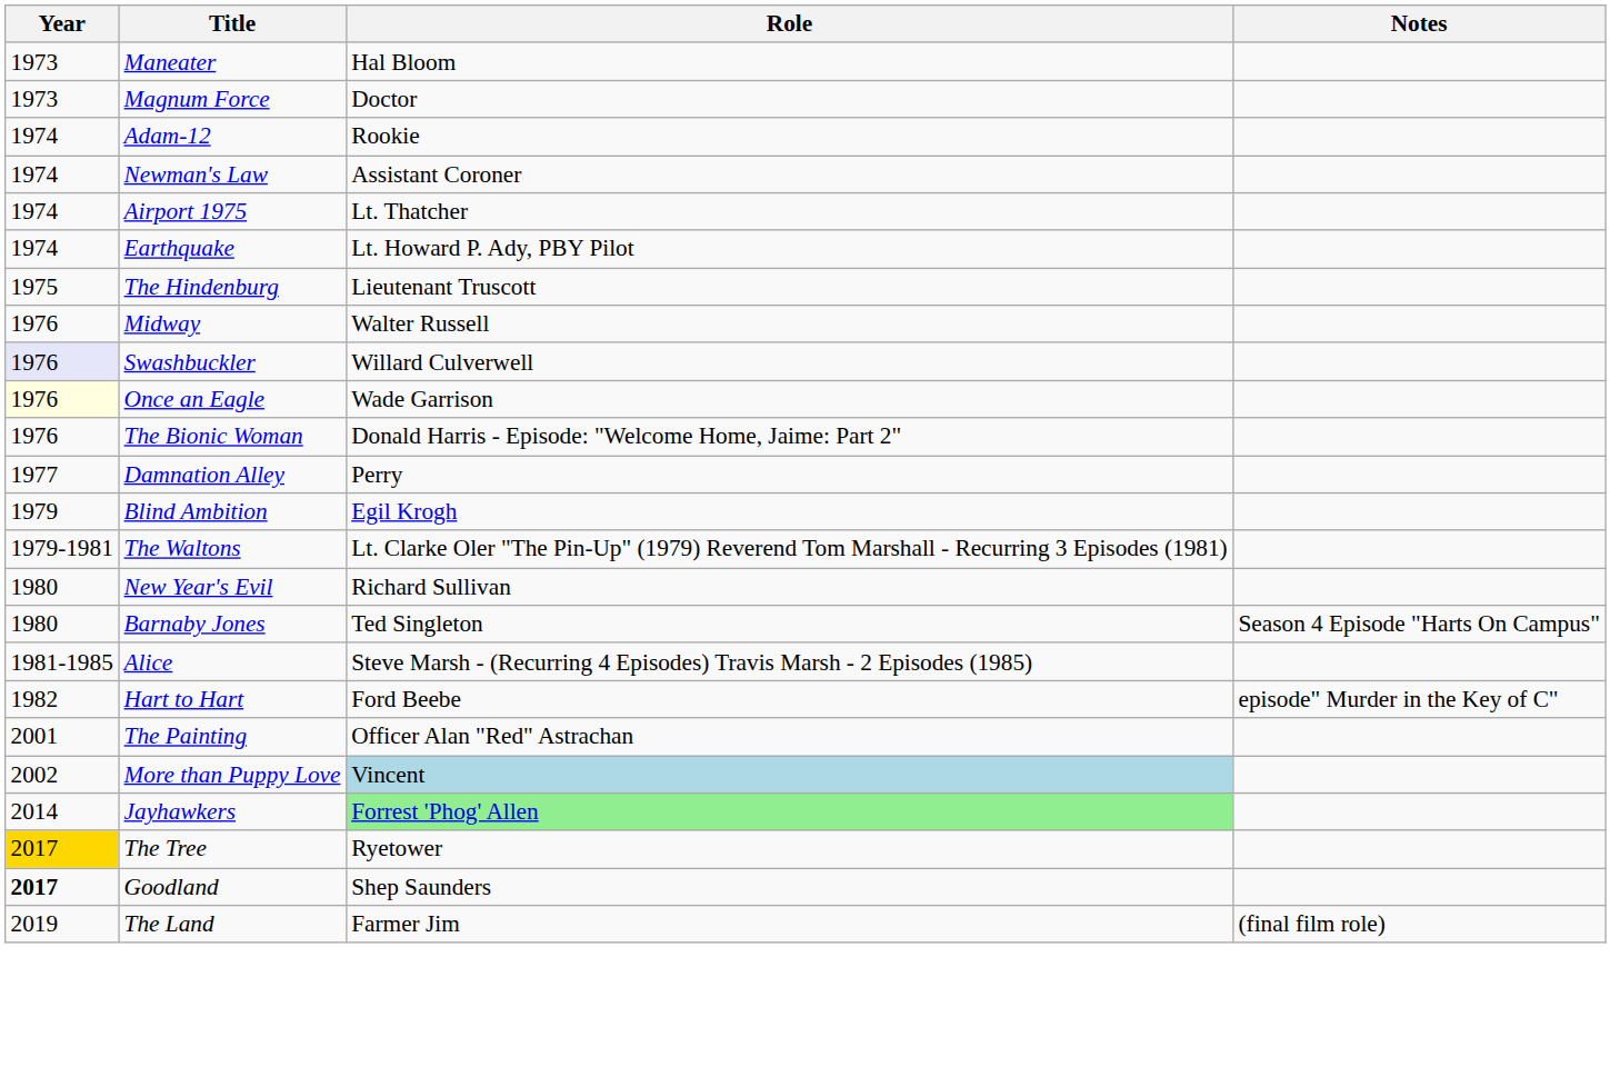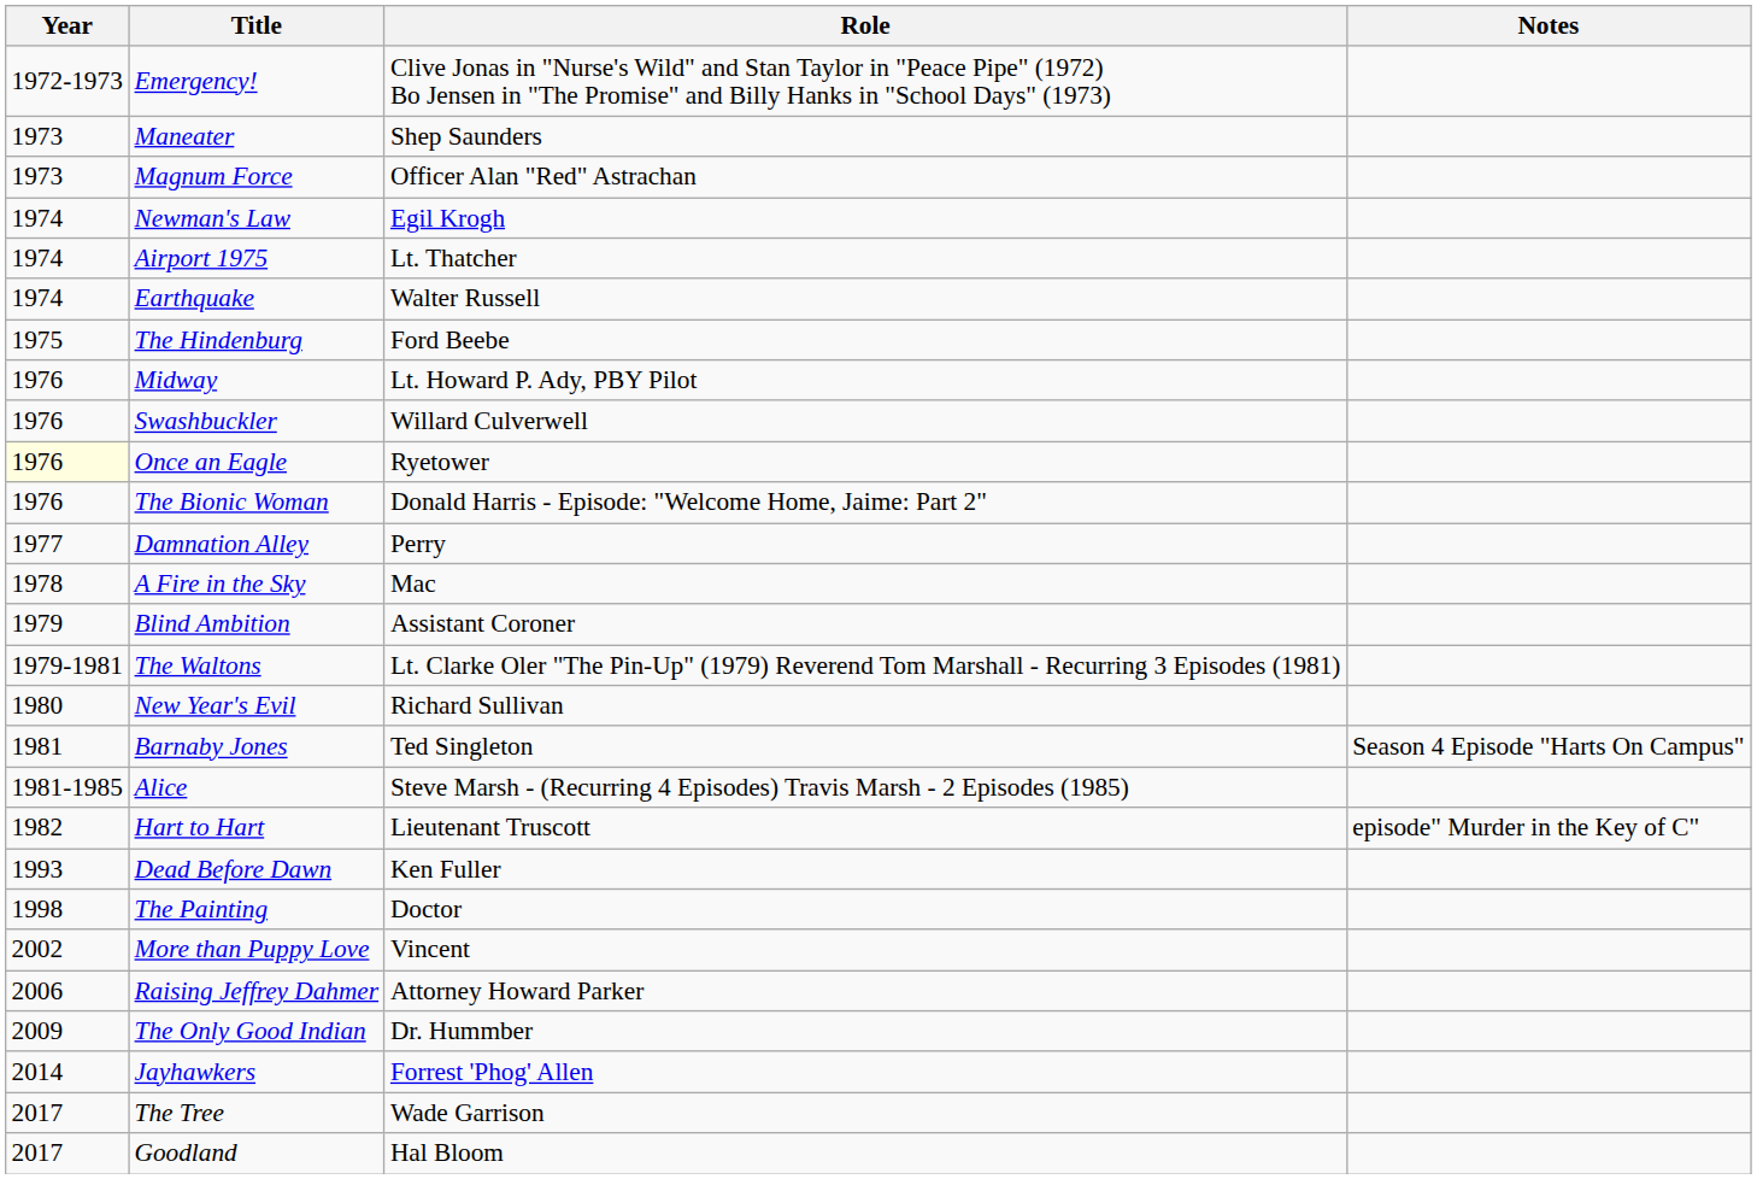+ row: 1972-1973 | Emergency! | Clive Jonas in "Nurse's Wild" and Stan Taylor in "Peace Pipe" (1972) Bo Jensen in "The Promise" and Billy Hanks in "School Days" (1973)
Maneater | Role: Hal Bloom -> Shep Saunders
Magnum Force | Role: Doctor -> Officer Alan "Red" Astrachan
- row: 1974 | Adam-12 | Rookie
Newman's Law | Role: Assistant Coroner -> Egil Krogh
Earthquake | Role: Lt. Howard P. Ady, PBY Pilot -> Walter Russell
The Hindenburg | Role: Lieutenant Truscott -> Ford Beebe
Midway | Role: Walter Russell -> Lt. Howard P. Ady, PBY Pilot
Swashbuckler | Year: lavender background -> no background
Once an Eagle | Role: Wade Garrison -> Ryetower
+ row: 1978 | A Fire in the Sky | Mac
Blind Ambition | Role: Egil Krogh -> Assistant Coroner
Barnaby Jones | Year: 1980 -> 1981
Hart to Hart | Role: Ford Beebe -> Lieutenant Truscott
+ row: 1993 | Dead Before Dawn | Ken Fuller
The Painting | Year: 2001 -> 1998
The Painting | Role: Officer Alan "Red" Astrachan -> Doctor
More than Puppy Love | Role: lightblue background -> no background
+ row: 2006 | Raising Jeffrey Dahmer | Attorney Howard Parker
+ row: 2009 | The Only Good Indian | Dr. Hummber
Jayhawkers | Role: lightgreen background -> no background
The Tree | Year: gold background -> no background
The Tree | Role: Ryetower -> Wade Garrison
Goodland | Year: bold -> normal
Goodland | Role: Shep Saunders -> Hal Bloom
- row: 2019 | The Land | Farmer Jim | (final film role)
